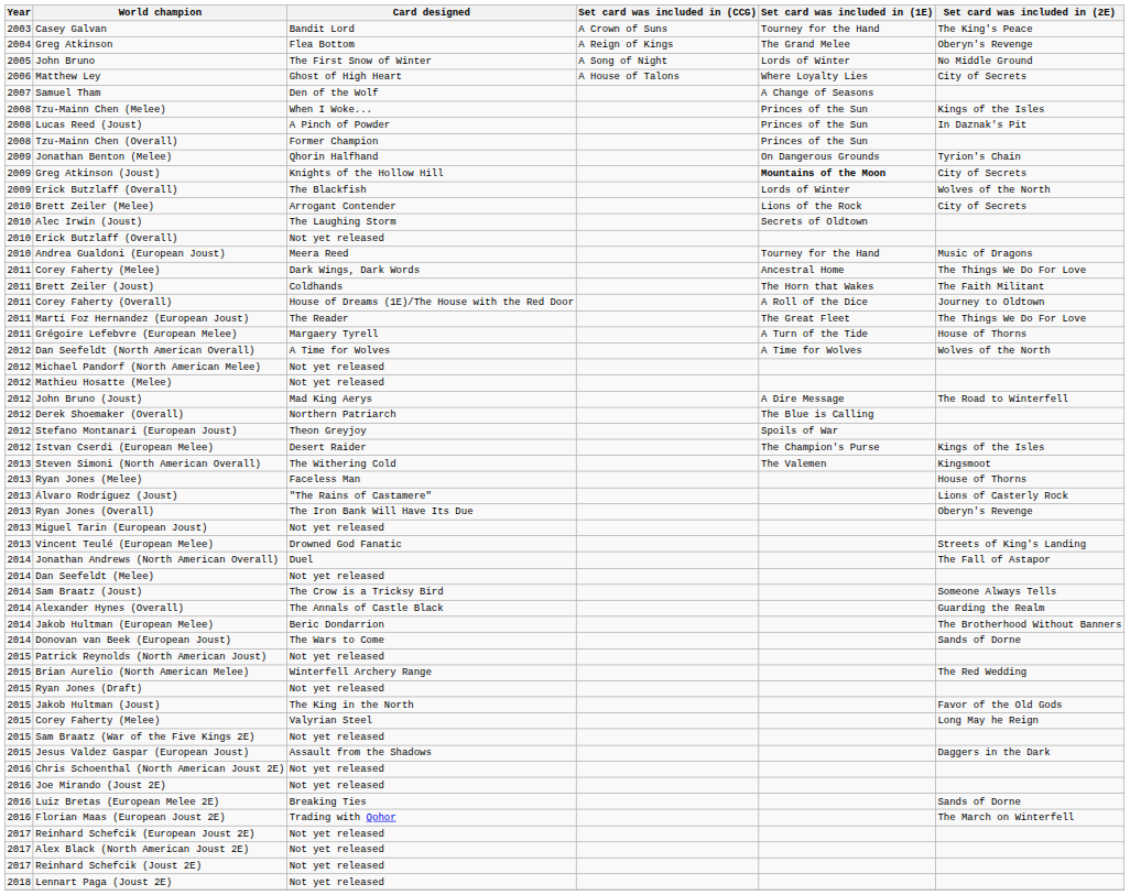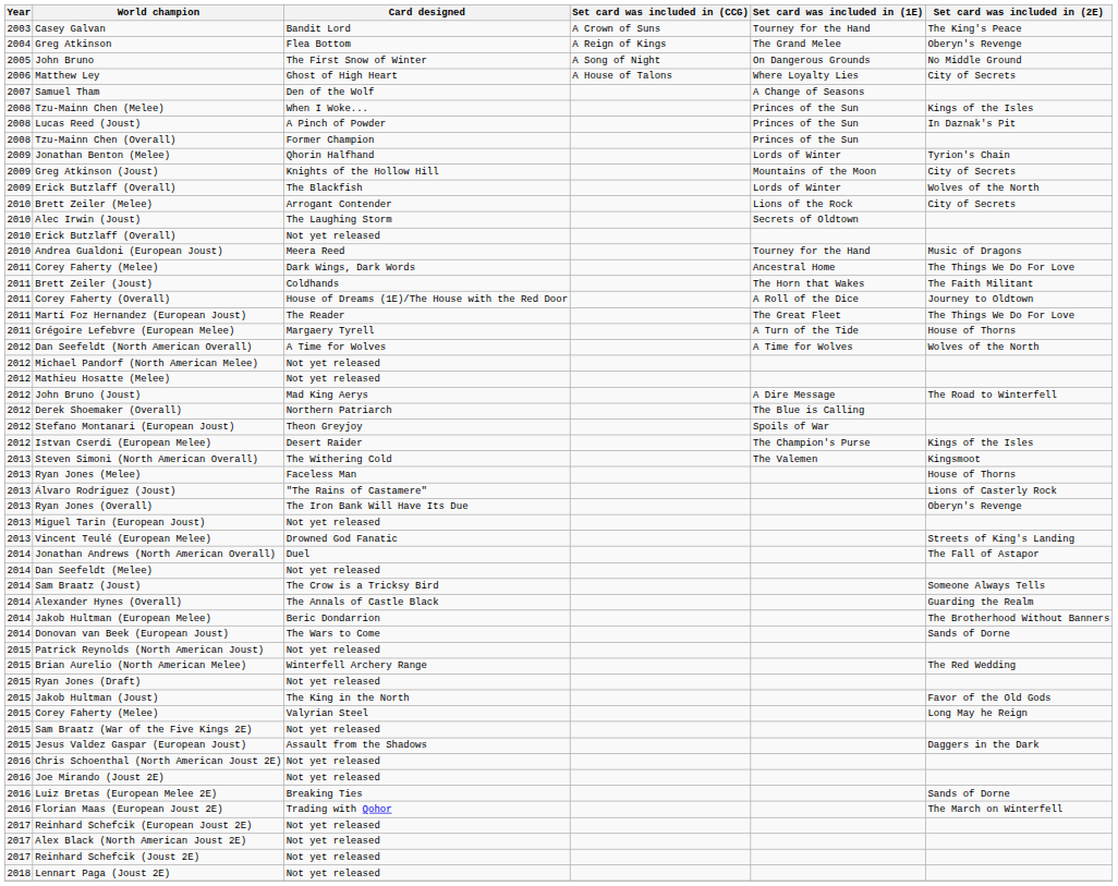John Bruno | Set card was included in (1E): Lords of Winter -> On Dangerous Grounds
Jonathan Benton (Melee) | Set card was included in (1E): On Dangerous Grounds -> Lords of Winter
Greg Atkinson (Joust) | Set card was included in (1E): bold -> normal
